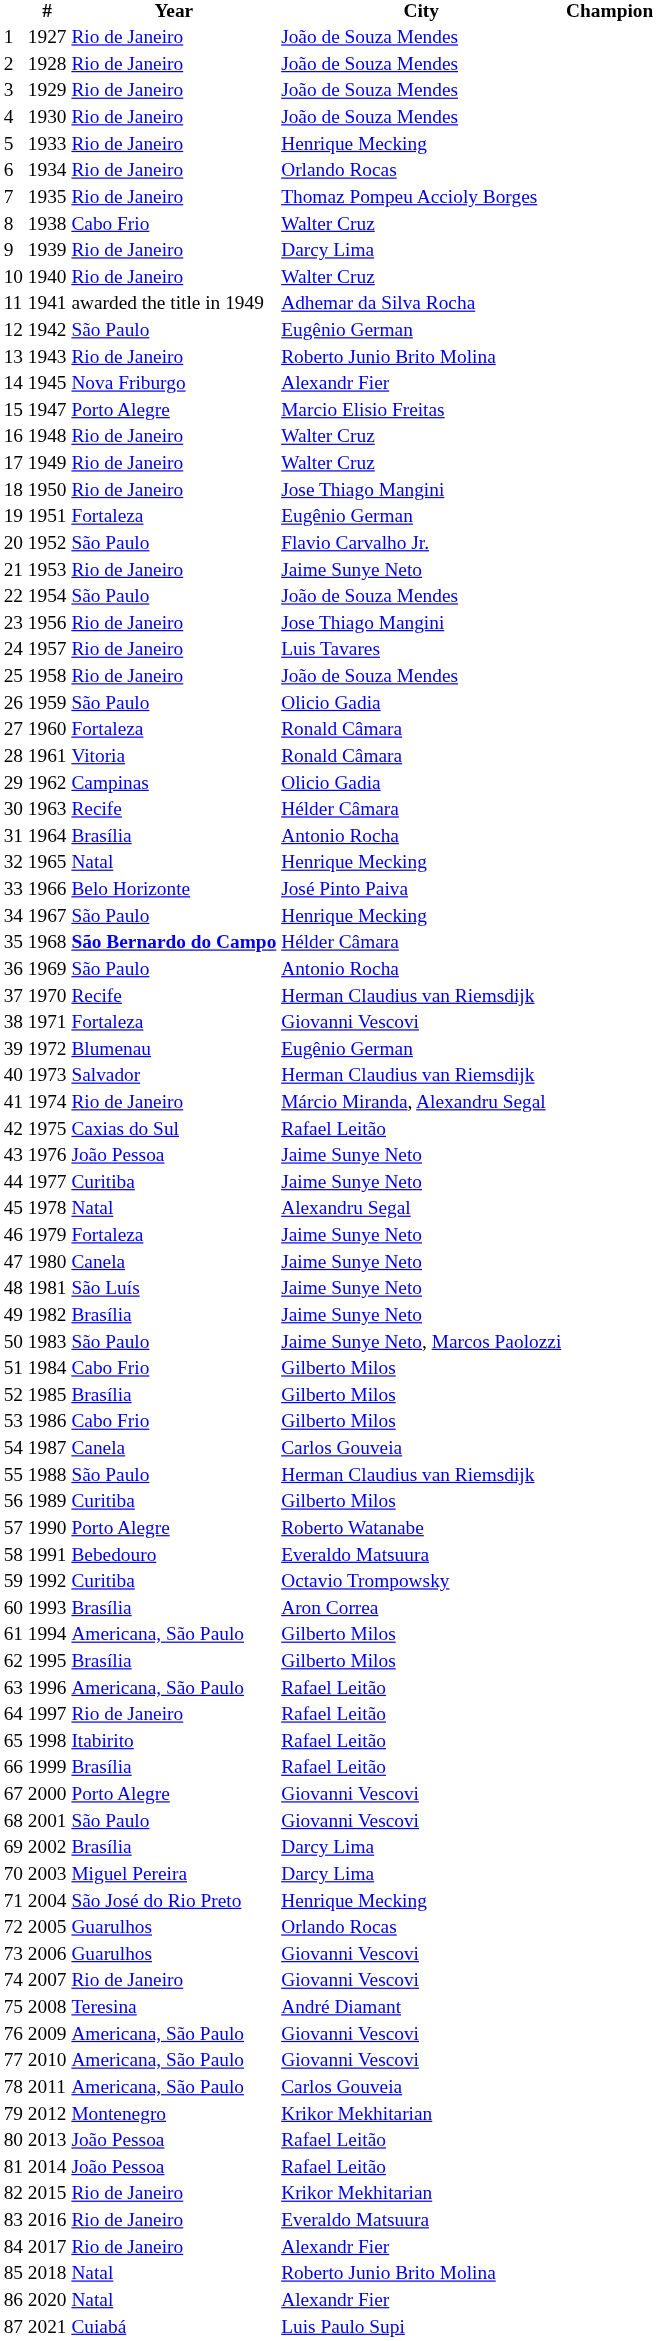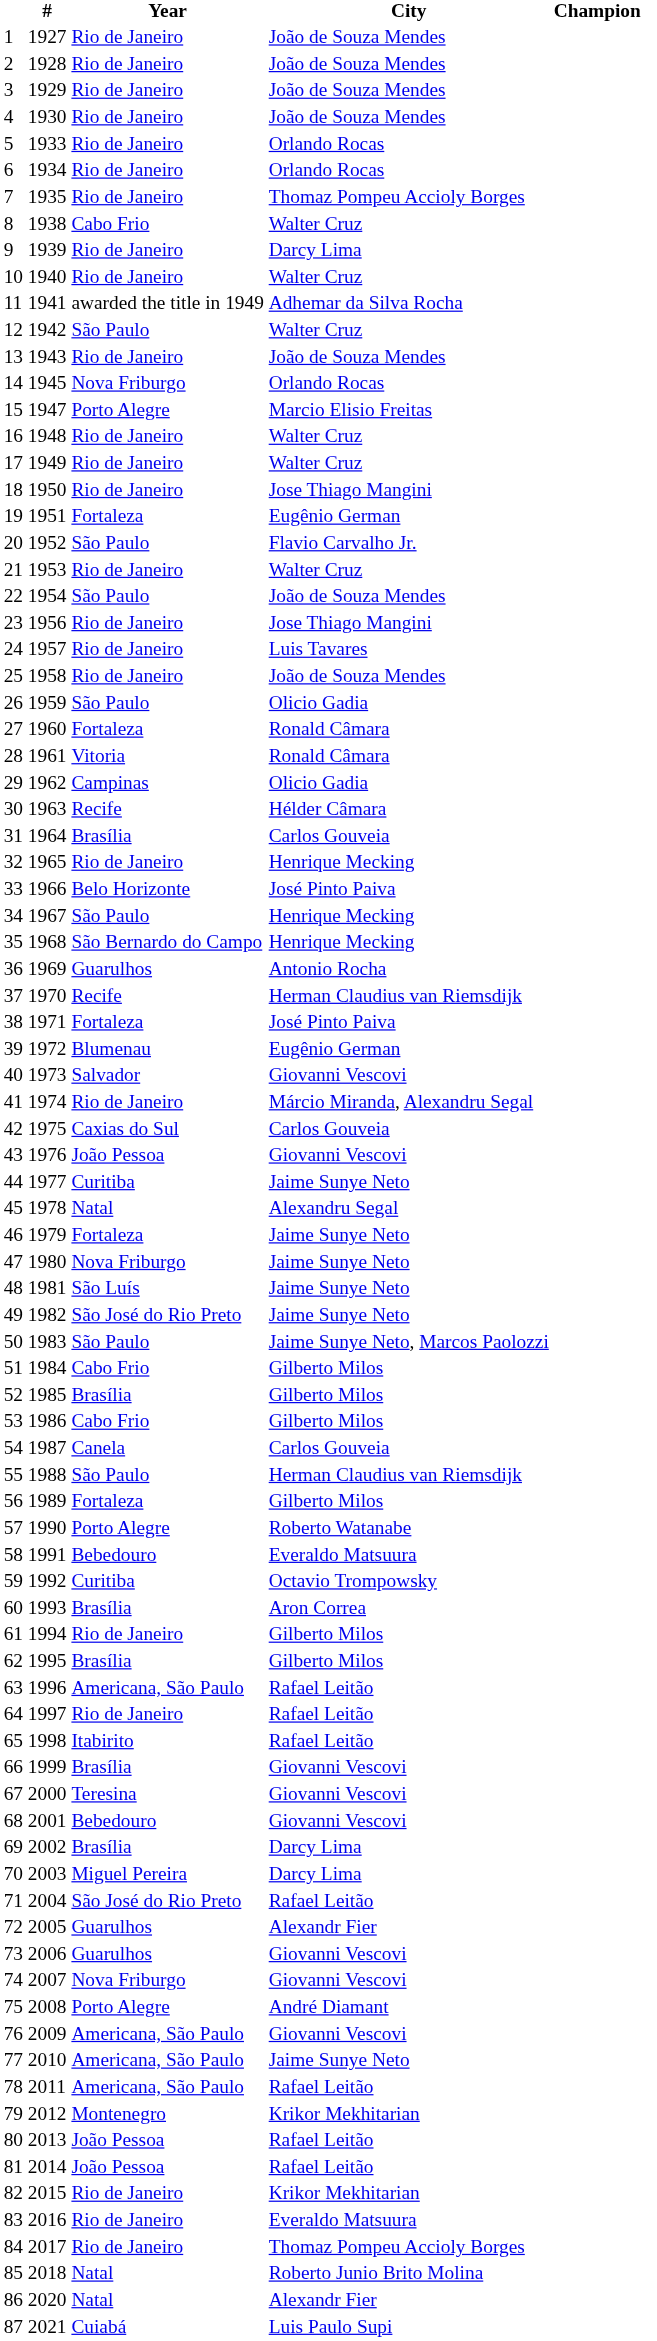5 | City: Henrique Mecking -> Orlando Rocas
12 | City: Eugênio German -> Walter Cruz
13 | City: Roberto Junio Brito Molina -> João de Souza Mendes
14 | City: Alexandr Fier -> Orlando Rocas
21 | City: Jaime Sunye Neto -> Walter Cruz
31 | City: Antonio Rocha -> Carlos Gouveia
32 | Year: Natal -> Rio de Janeiro
35 | Year: bold -> normal
35 | City: Hélder Câmara -> Henrique Mecking
36 | Year: São Paulo -> Guarulhos
38 | City: Giovanni Vescovi -> José Pinto Paiva
40 | City: Herman Claudius van Riemsdijk -> Giovanni Vescovi
42 | City: Rafael Leitão -> Carlos Gouveia
43 | City: Jaime Sunye Neto -> Giovanni Vescovi
47 | Year: Canela -> Nova Friburgo
49 | Year: Brasília -> São José do Rio Preto
56 | Year: Curitiba -> Fortaleza
61 | Year: Americana, São Paulo -> Rio de Janeiro
66 | City: Rafael Leitão -> Giovanni Vescovi
67 | Year: Porto Alegre -> Teresina
68 | Year: São Paulo -> Bebedouro
71 | City: Henrique Mecking -> Rafael Leitão
72 | City: Orlando Rocas -> Alexandr Fier
74 | Year: Rio de Janeiro -> Nova Friburgo
75 | Year: Teresina -> Porto Alegre
77 | City: Giovanni Vescovi -> Jaime Sunye Neto
78 | City: Carlos Gouveia -> Rafael Leitão
84 | City: Alexandr Fier -> Thomaz Pompeu Accioly Borges
